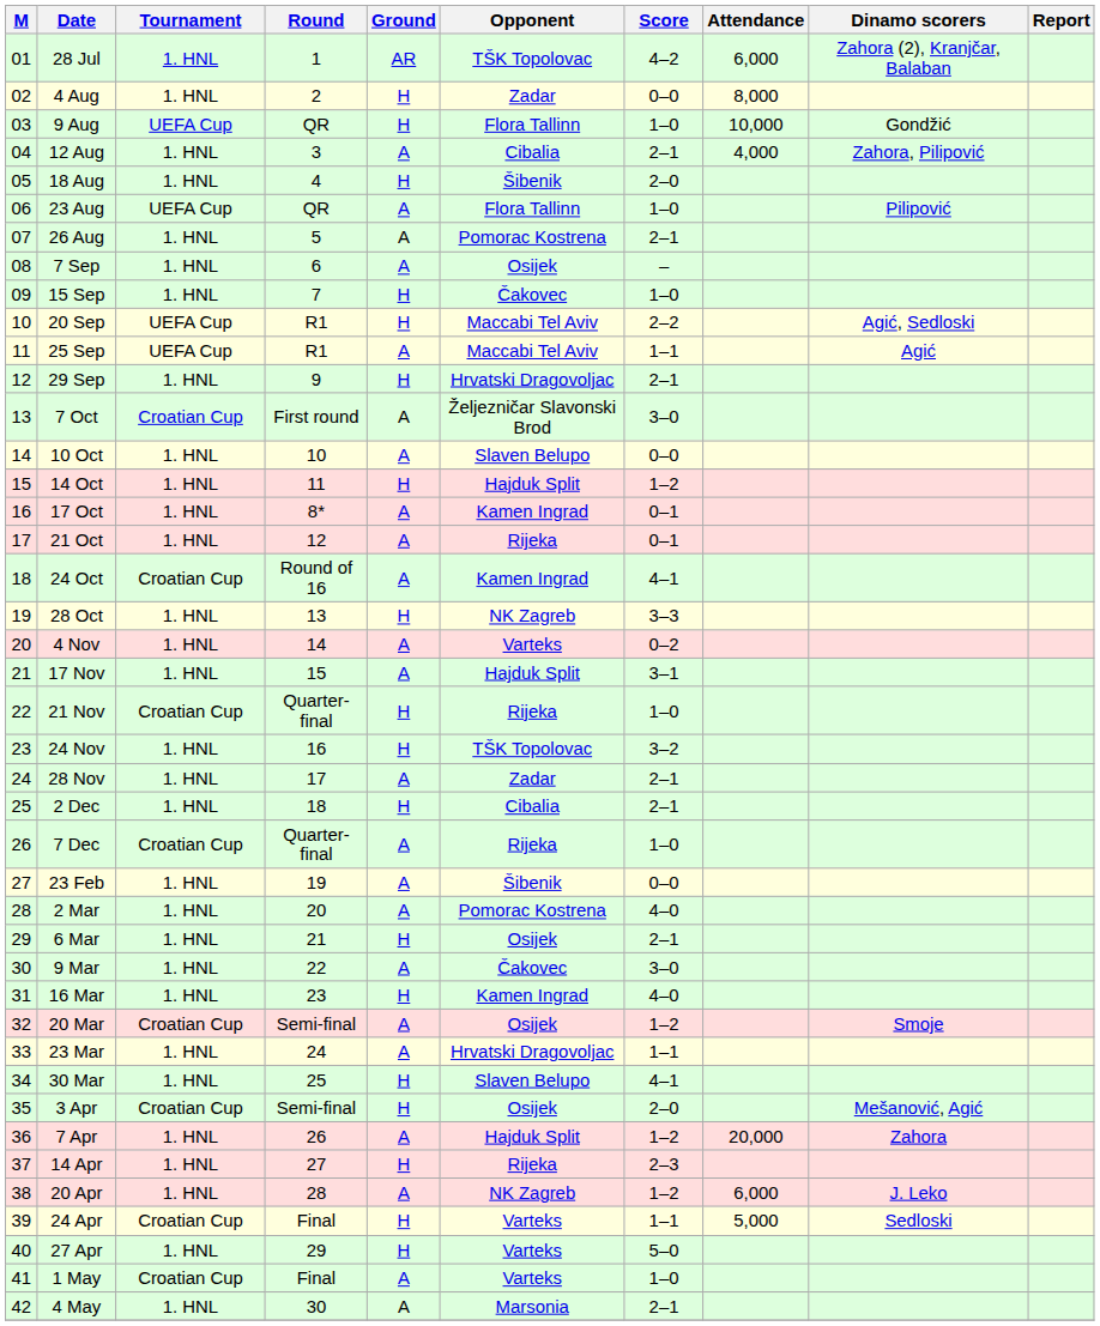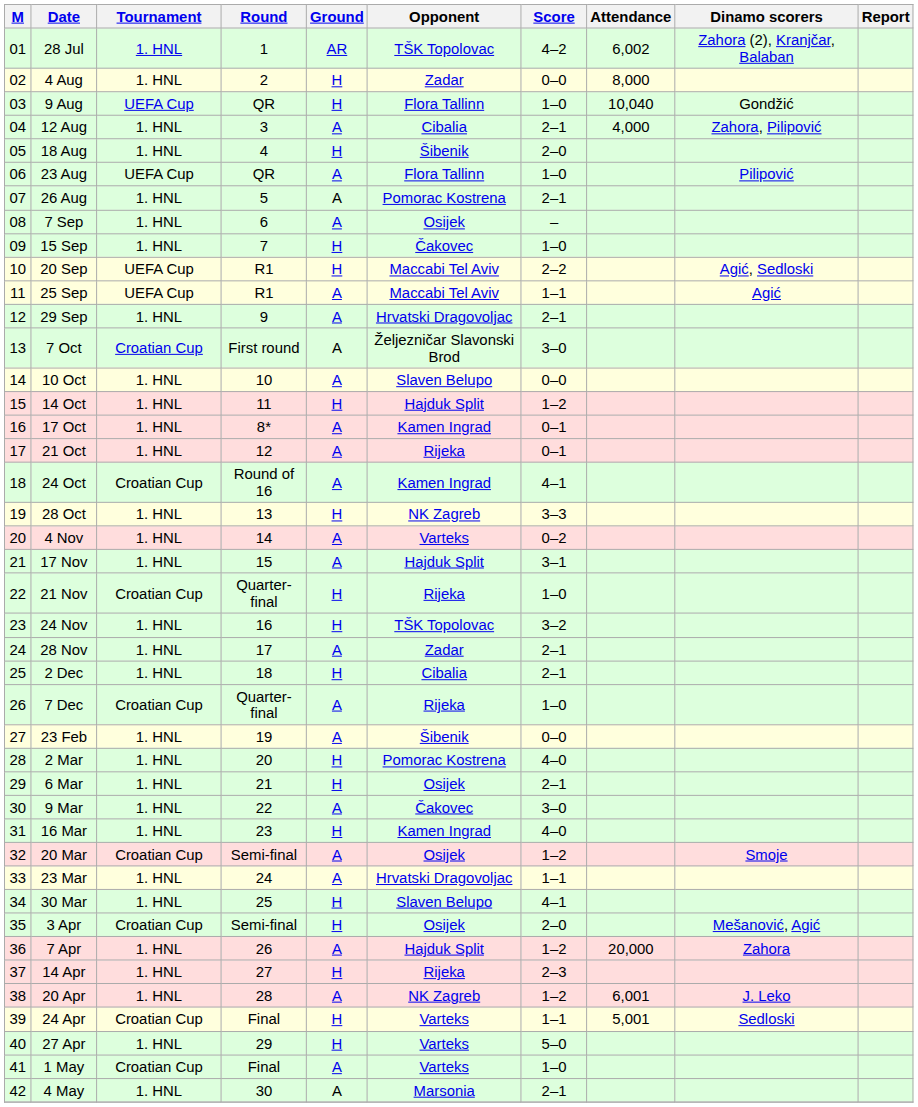28 Jul | Attendance: 6,000 -> 6,002
9 Aug | Attendance: 10,000 -> 10,040
29 Sep | Ground: H -> A
2 Mar | Ground: A -> H
20 Apr | Attendance: 6,000 -> 6,001
24 Apr | Attendance: 5,000 -> 5,001
